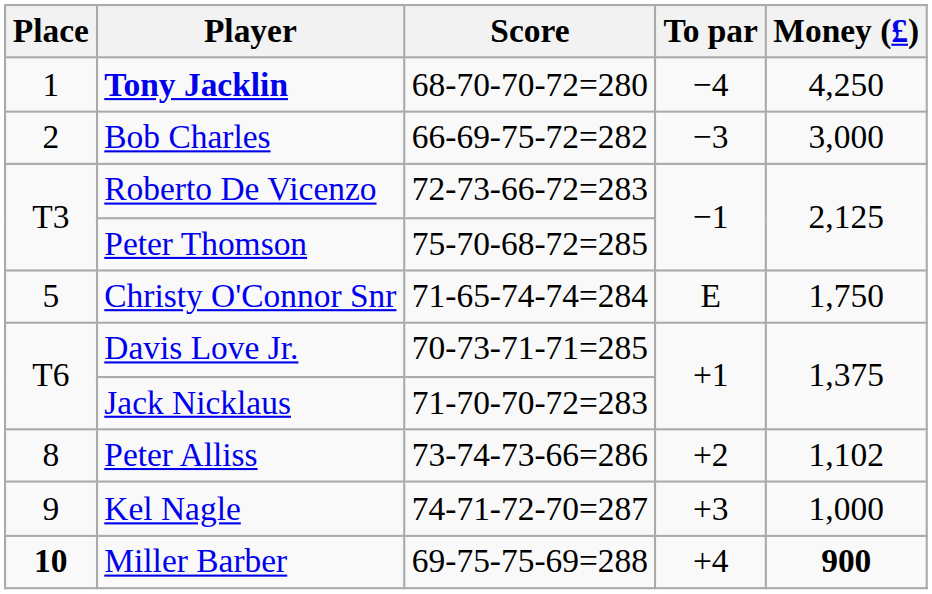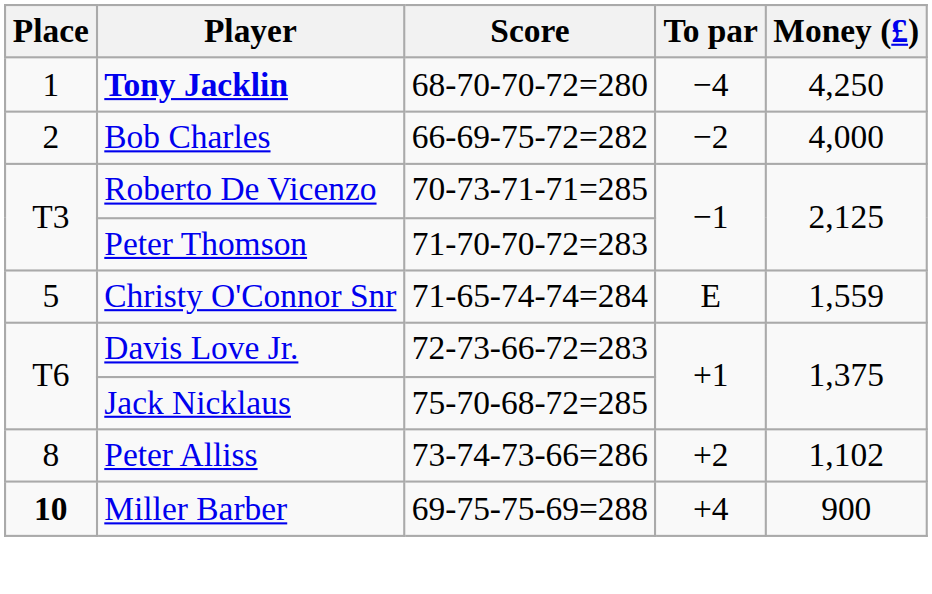Bob Charles | To par: −3 -> −2
Bob Charles | Money (£): 3,000 -> 4,000
Roberto De Vicenzo | Score: 72-73-66-72=283 -> 70-73-71-71=285
Peter Thomson | Score: 75-70-68-72=285 -> 71-70-70-72=283
Christy O'Connor Snr | Money (£): 1,750 -> 1,559
Davis Love Jr. | Score: 70-73-71-71=285 -> 72-73-66-72=283
Jack Nicklaus | Score: 71-70-70-72=283 -> 75-70-68-72=285
- row: 9 | Kel Nagle | 74-71-72-70=287 | +3 | 1,000
Miller Barber | Money (£): bold -> normal
